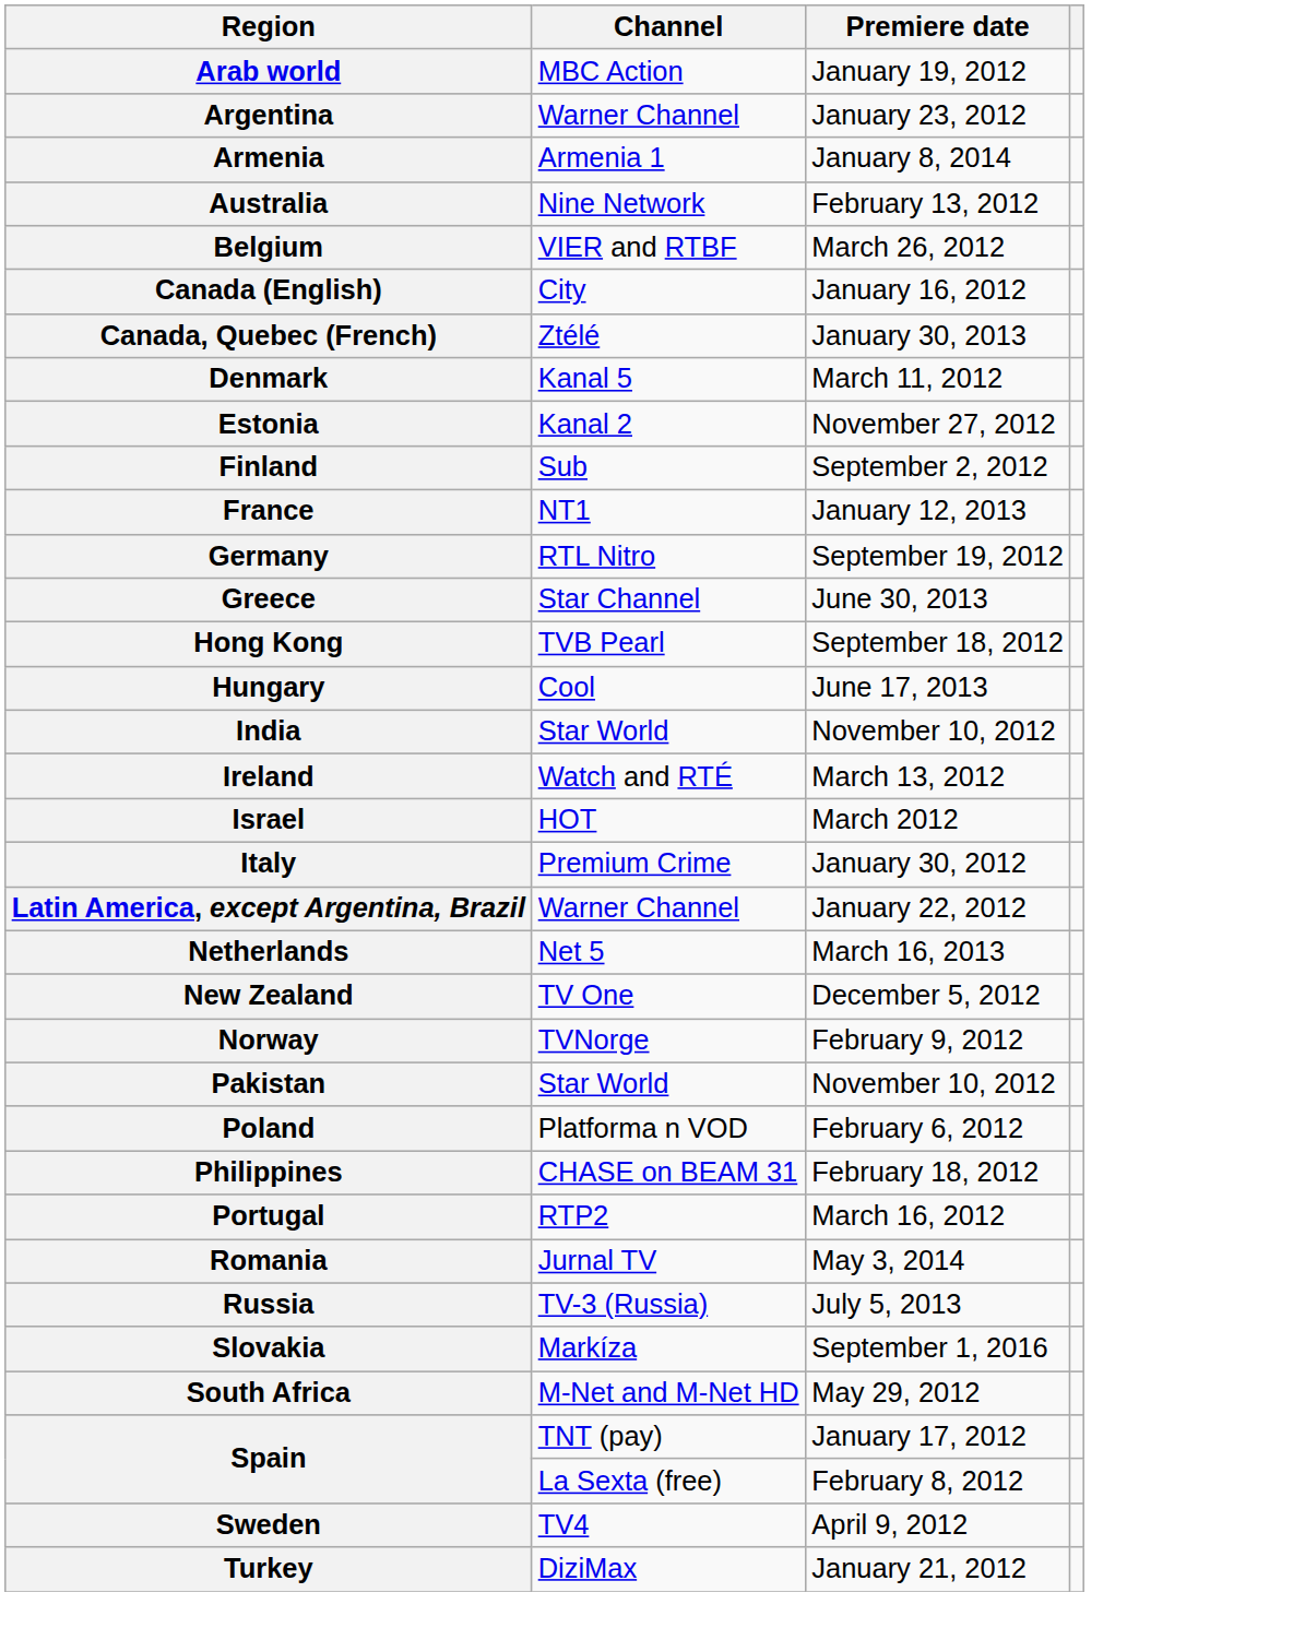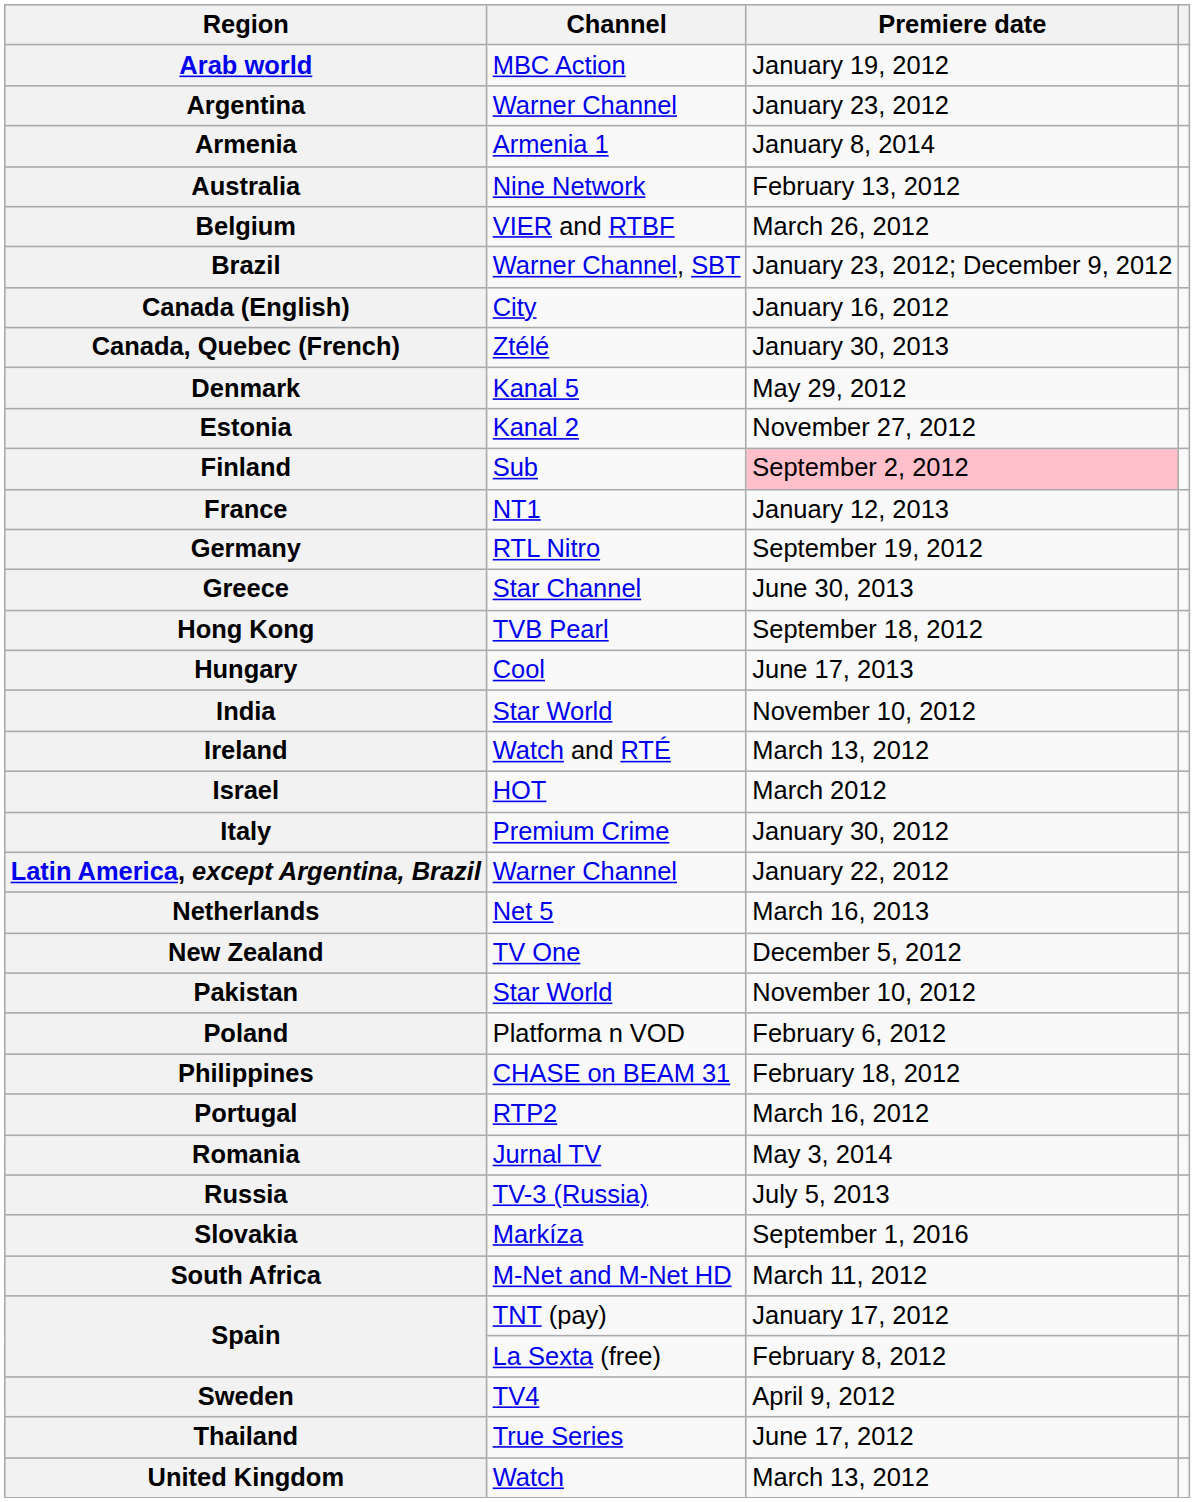+ row: Brazil | Warner Channel, SBT | January 23, 2012; December 9, 2012
Denmark | Premiere date: March 11, 2012 -> May 29, 2012
Finland | Premiere date: no background -> pink background
- row: Norway | TVNorge | February 9, 2012
South Africa | Premiere date: May 29, 2012 -> March 11, 2012
+ row: Thailand | True Series | June 17, 2012
- row: Turkey | DiziMax | January 21, 2012
+ row: United Kingdom | Watch | March 13, 2012
